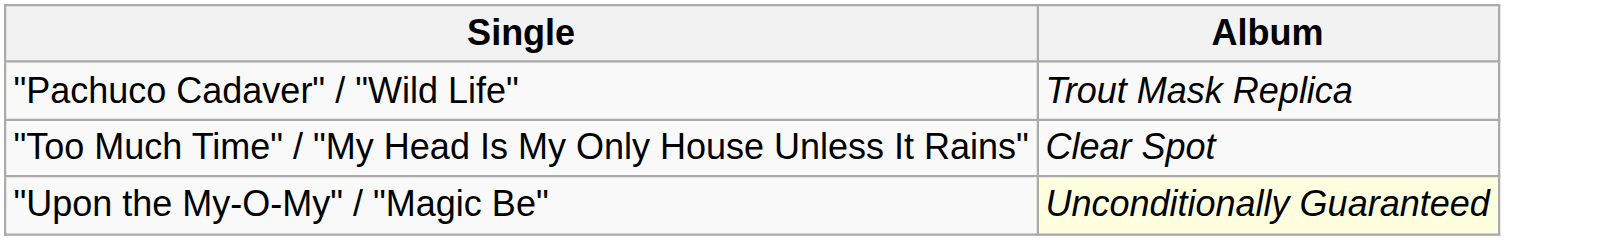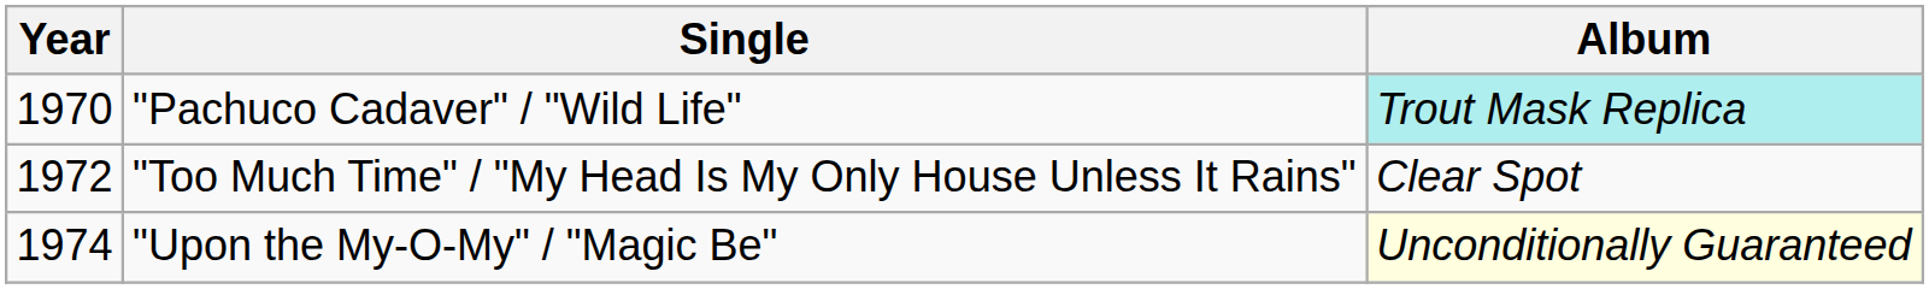+ column: Year | 1970 | 1972 | 1974
"Pachuco Cadaver" / "Wild Life" | Album: no background -> paleturquoise background
